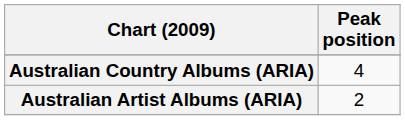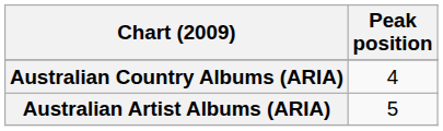Australian Artist Albums (ARIA) | Peak position: 2 -> 5
